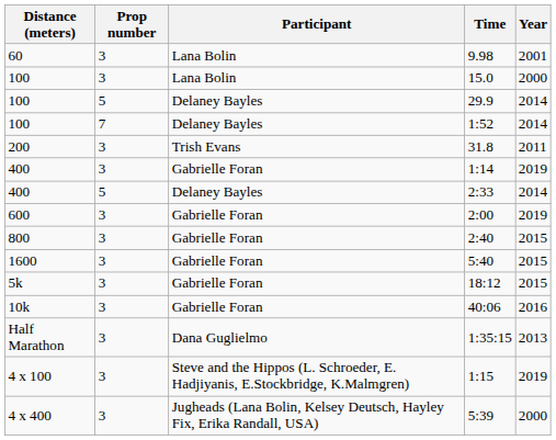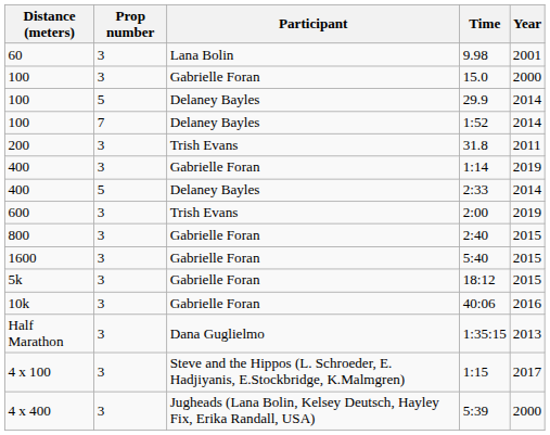15.0 | Participant: Lana Bolin -> Gabrielle Foran
2:00 | Participant: Gabrielle Foran -> Trish Evans
1:15 | Year: 2019 -> 2017
